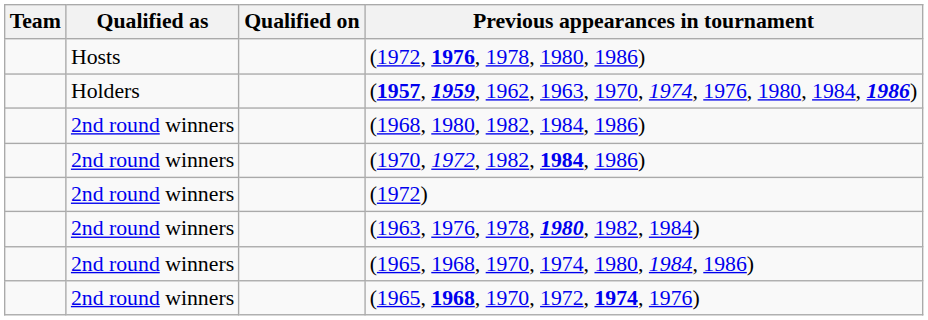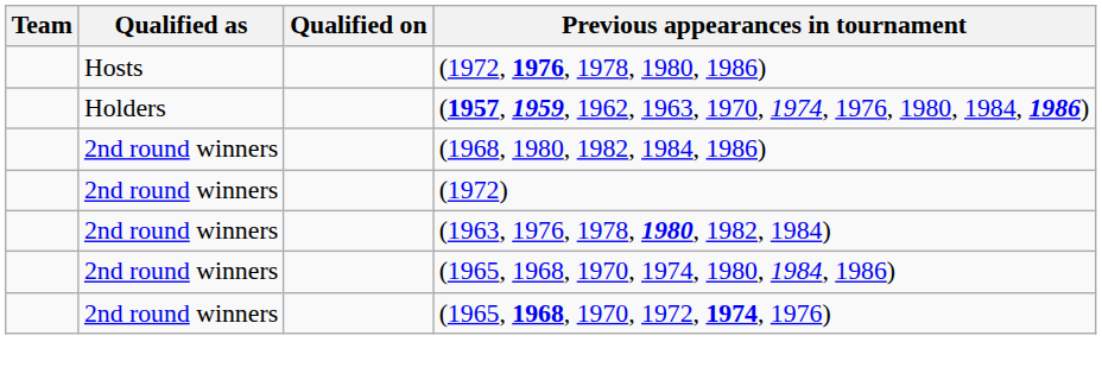- row: 2nd round winners | (1970, 1972, 1982, 1984, 1986)
